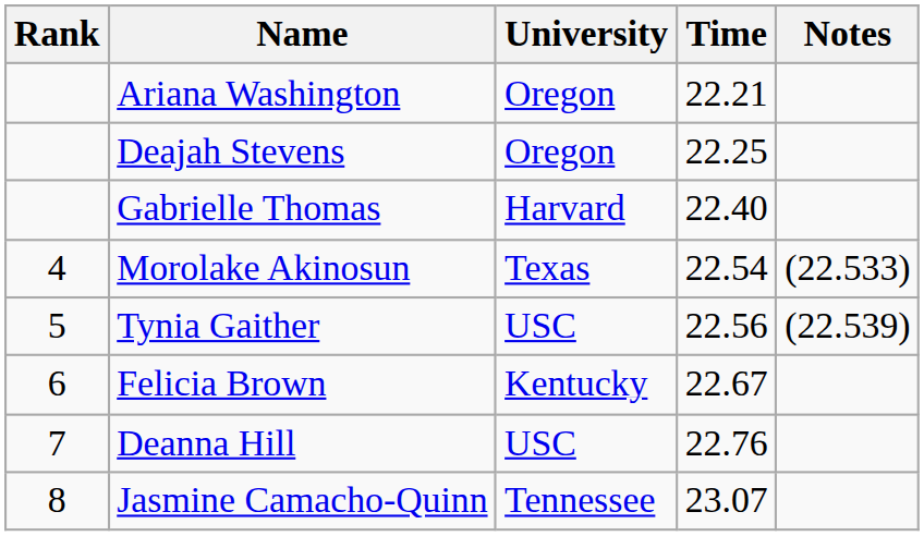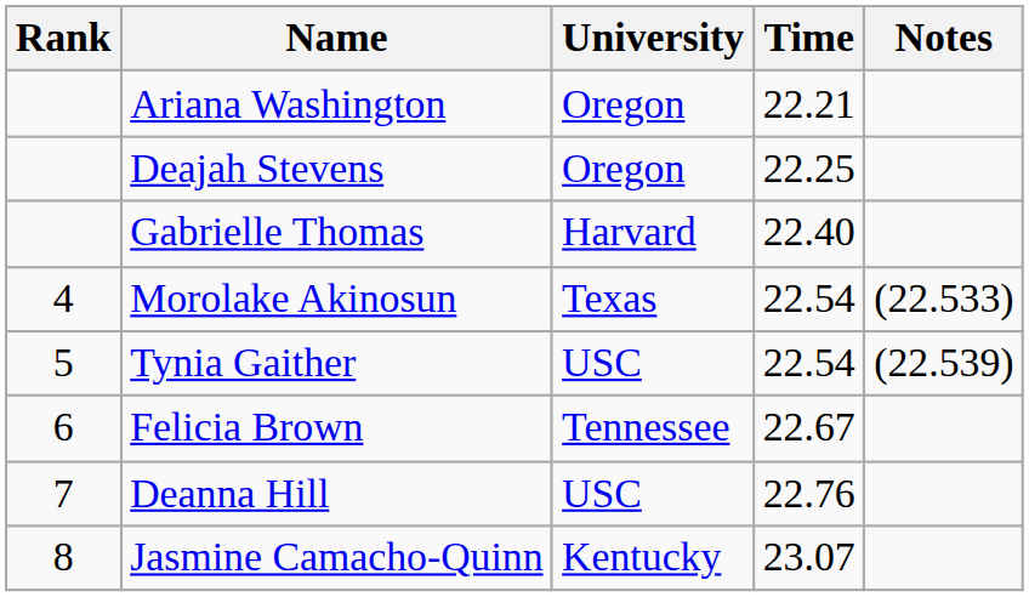Tynia Gaither | Time: 22.56 -> 22.54
Felicia Brown | University: Kentucky -> Tennessee
Jasmine Camacho-Quinn | University: Tennessee -> Kentucky
